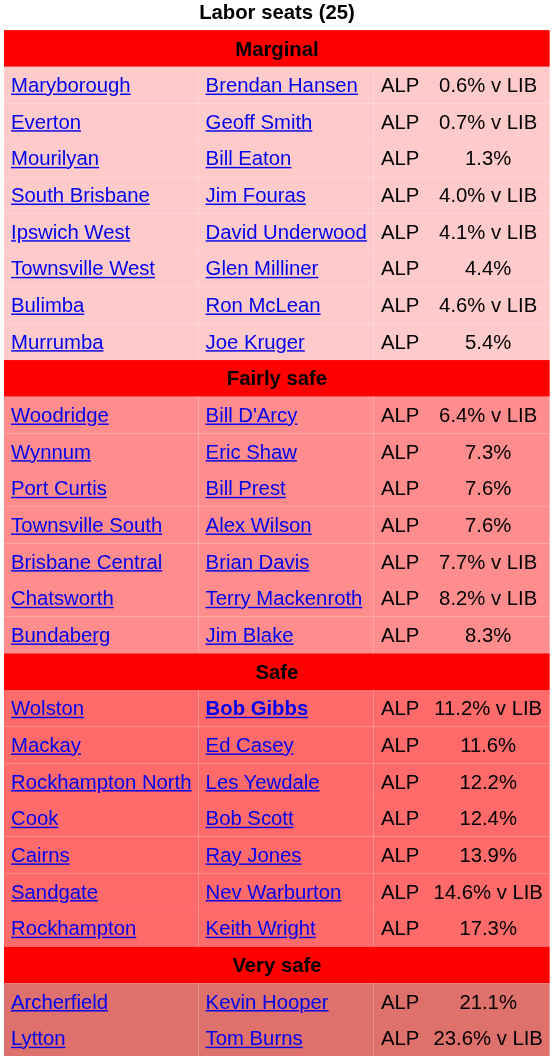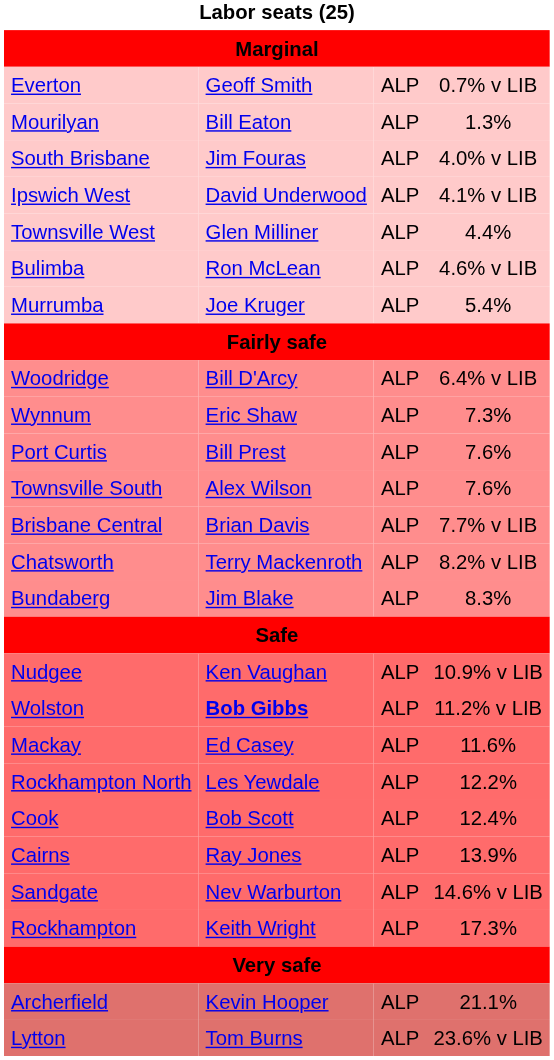- row: Maryborough | Brendan Hansen | ALP | 0.6% v LIB
+ row: Nudgee | Ken Vaughan | ALP | 10.9% v LIB
